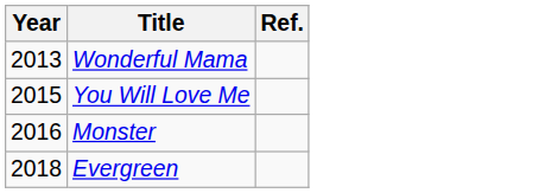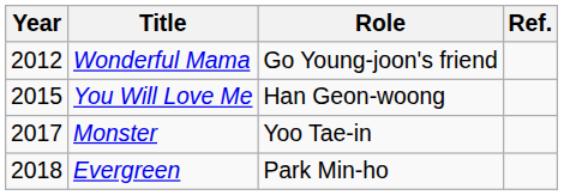+ column: Role | Go Young-joon's friend | Han Geon-woong | Yoo Tae-in | Park Min-ho
Wonderful Mama | Year: 2013 -> 2012
Monster | Year: 2016 -> 2017
